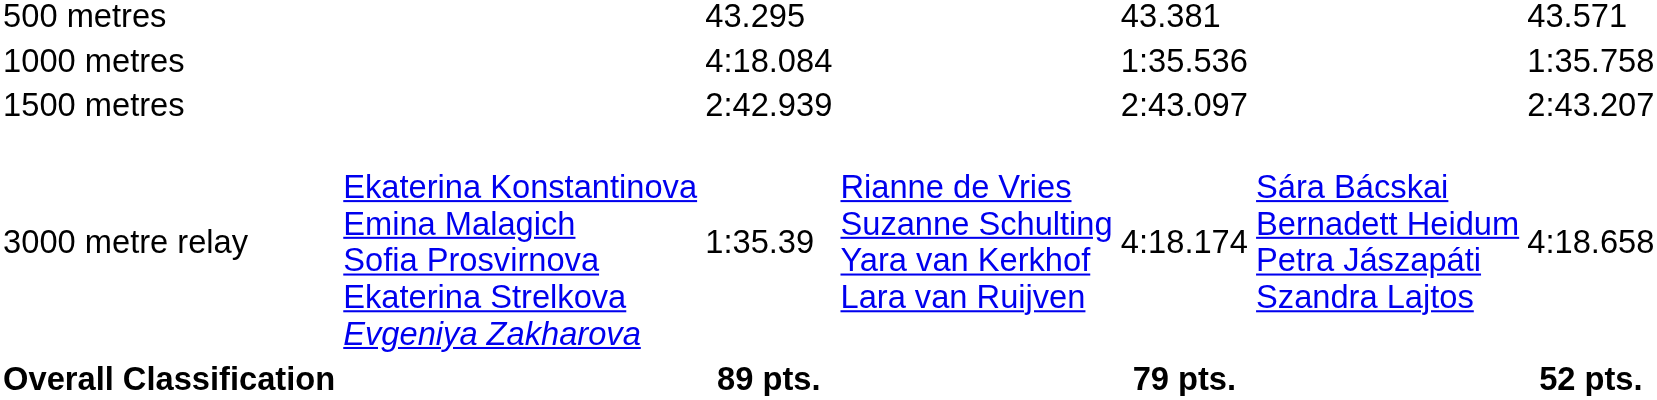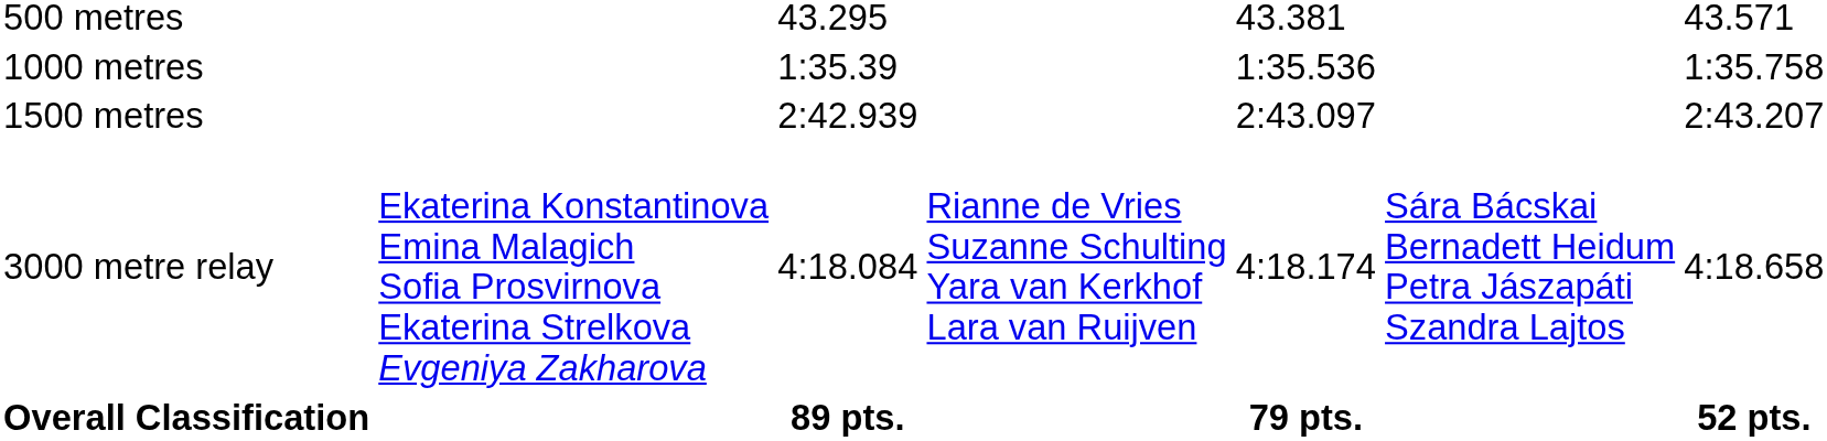1000 metres | column 3: 4:18.084 -> 1:35.39
3000 metre relay | column 3: 1:35.39 -> 4:18.084
